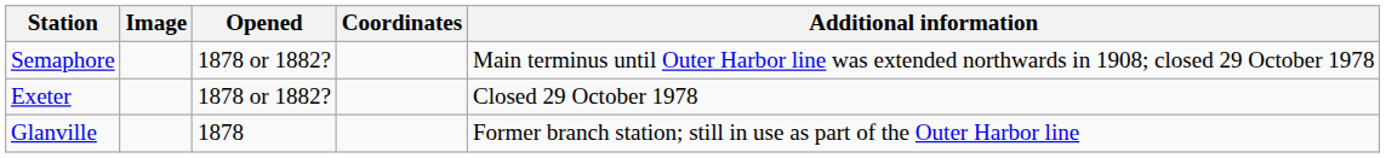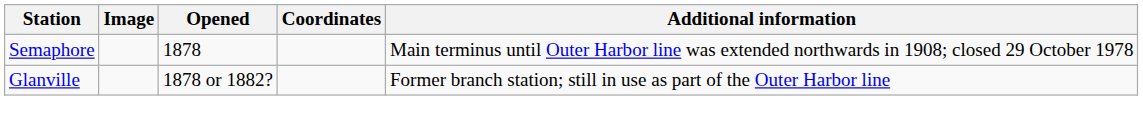Semaphore | Opened: 1878 or 1882? -> 1878
- row: Exeter | 1878 or 1882? | Closed 29 October 1978
Glanville | Opened: 1878 -> 1878 or 1882?
